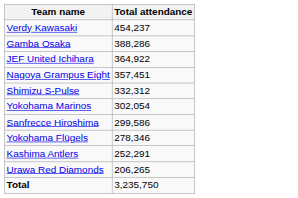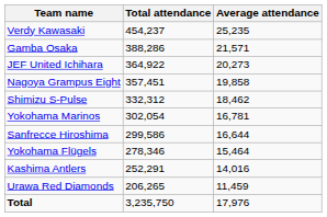+ column: Average attendance | 25,235 | 21,571 | 20,273 | 19,858 | 18,462 | 16,781 | 16,644 | 15,464 | 14,016 | 11,459 | 17,976
